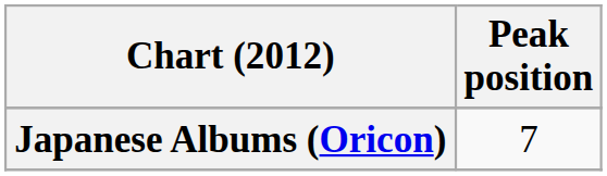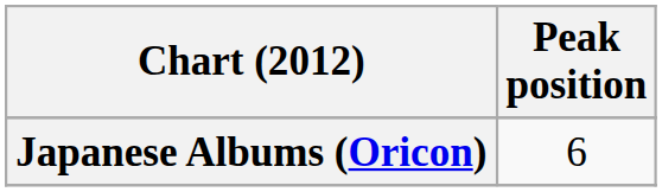Japanese Albums (Oricon) | Peak position: 7 -> 6
